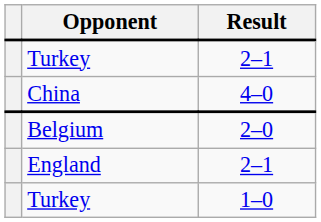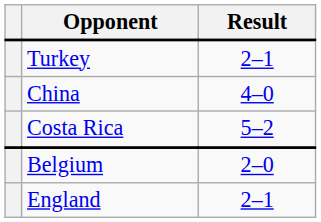+ row: Costa Rica | 5–2
- row: Turkey | 1–0
